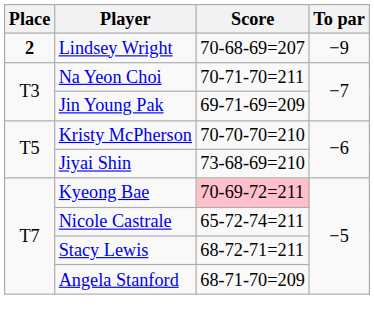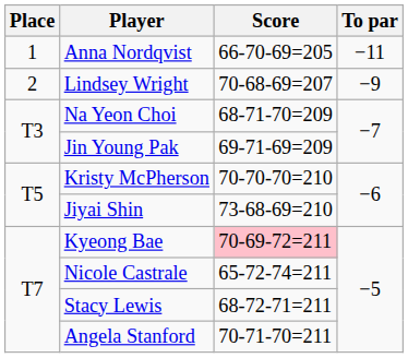+ row: 1 | Anna Nordqvist | 66-70-69=205 | −11
Lindsey Wright | Place: bold -> normal
Na Yeon Choi | Score: 70-71-70=211 -> 68-71-70=209
Angela Stanford | Score: 68-71-70=209 -> 70-71-70=211
